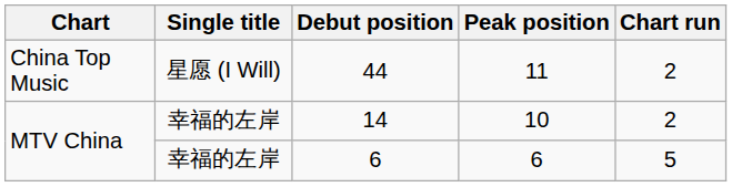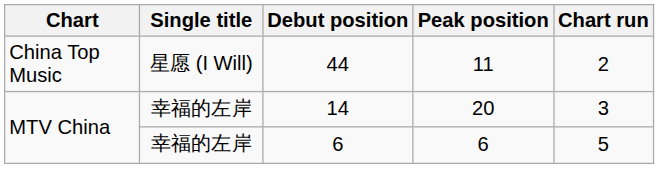14 | Peak position: 10 -> 20
14 | Chart run: 2 -> 3
